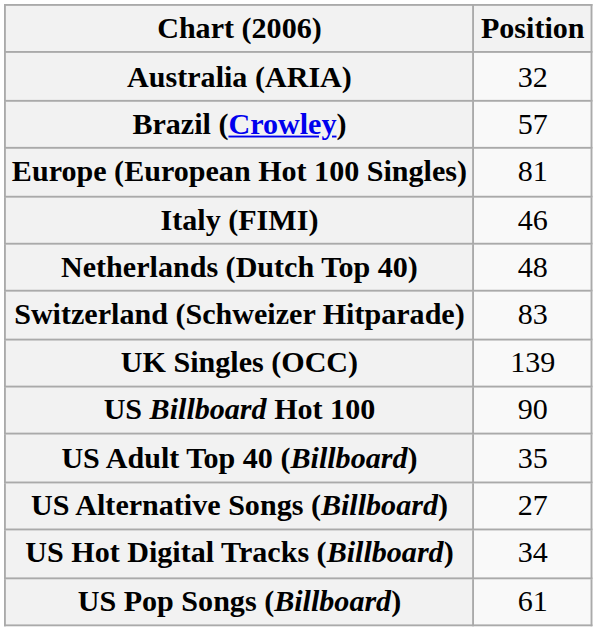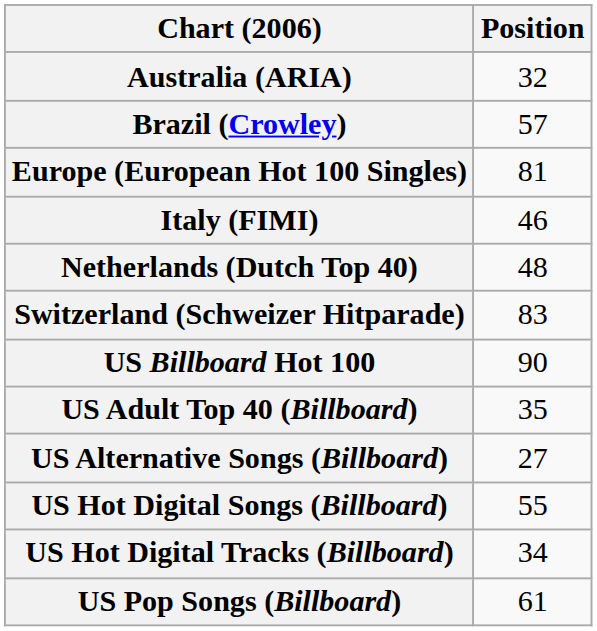- row: UK Singles (OCC) | 139
+ row: US Hot Digital Songs (Billboard) | 55
